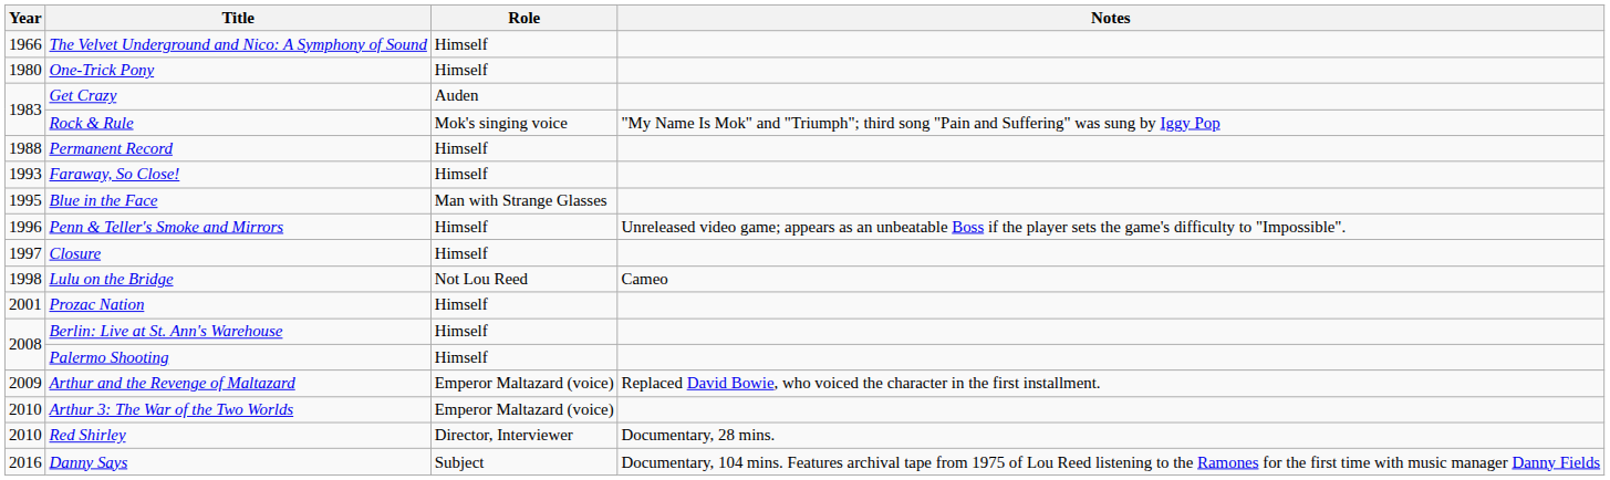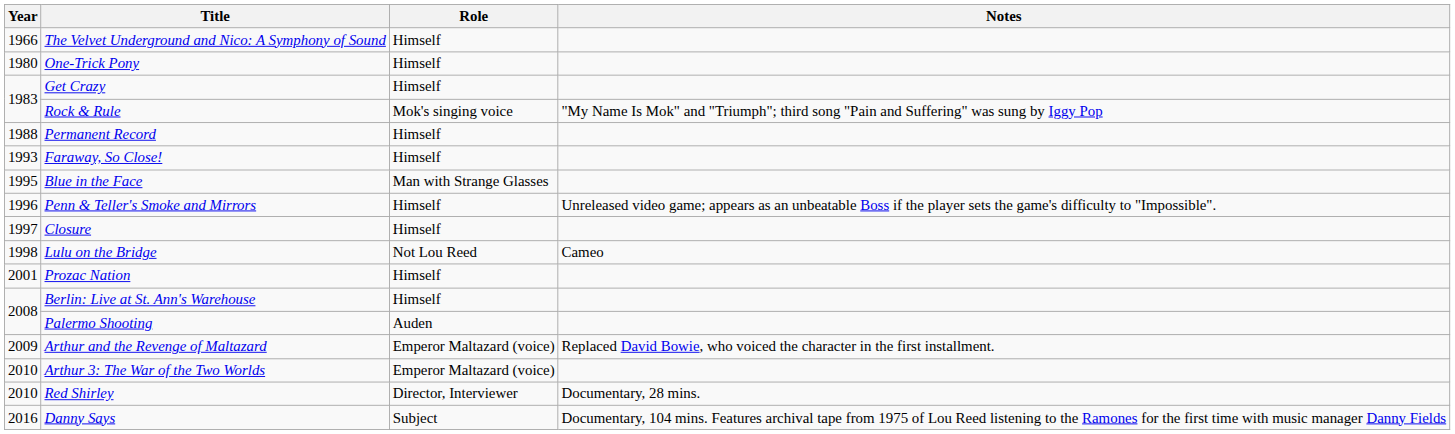Get Crazy | Role: Auden -> Himself
Palermo Shooting | Role: Himself -> Auden
